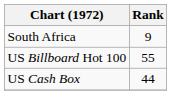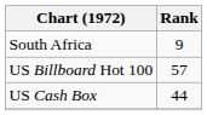US Billboard Hot 100 | Rank: 55 -> 57
